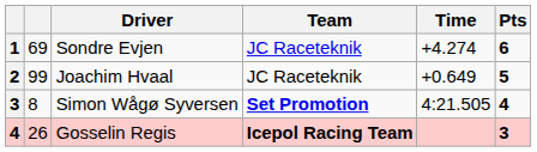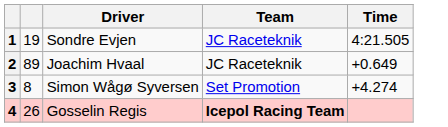- column: Pts | 6 | 5 | 4 | 3
Sondre Evjen | column 2: 69 -> 19
Sondre Evjen | Time: +4.274 -> 4:21.505
Joachim Hvaal | column 2: 99 -> 89
Simon Wågø Syversen | Team: bold -> normal
Simon Wågø Syversen | Time: 4:21.505 -> +4.274
